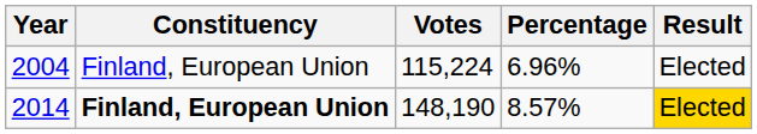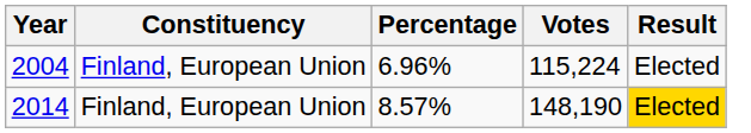columns swapped: Votes <-> Percentage
2014 | Constituency: bold -> normal
